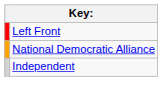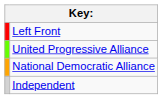+ row: United Progressive Alliance
